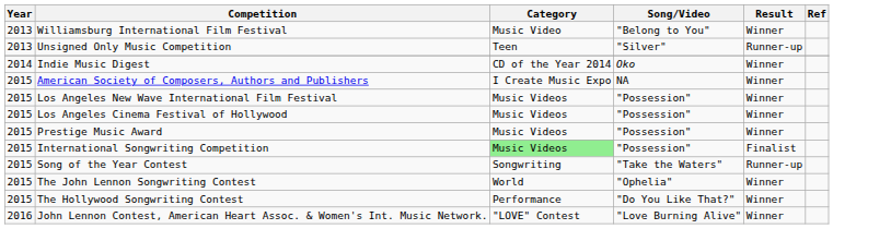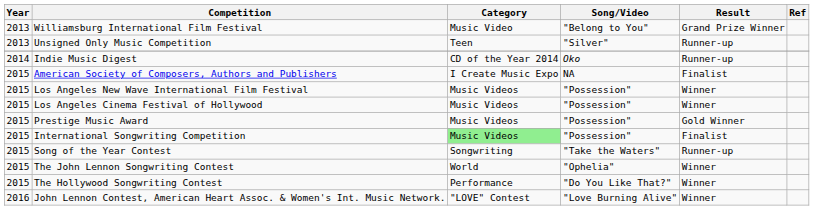Williamsburg International Film Festival | Result: Winner -> Grand Prize Winner
Indie Music Digest | Result: Winner -> Runner-up
American Society of Composers, Authors and Publishers | Result: Winner -> Finalist
Prestige Music Award | Result: Winner -> Gold Winner
